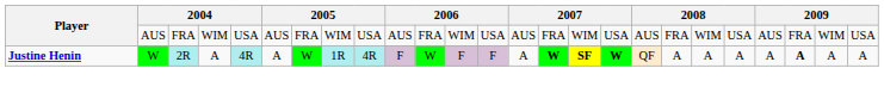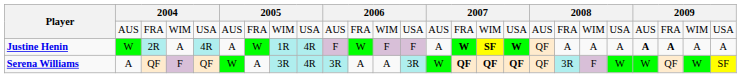Justine Henin | column 22: normal -> bold
+ row: Serena Williams | A | QF | F | QF | W | A | 3R | 4R | 3R | A | A | 3R | W | QF | QF | QF | QF | 3R | F | W | W | QF | W | SF
